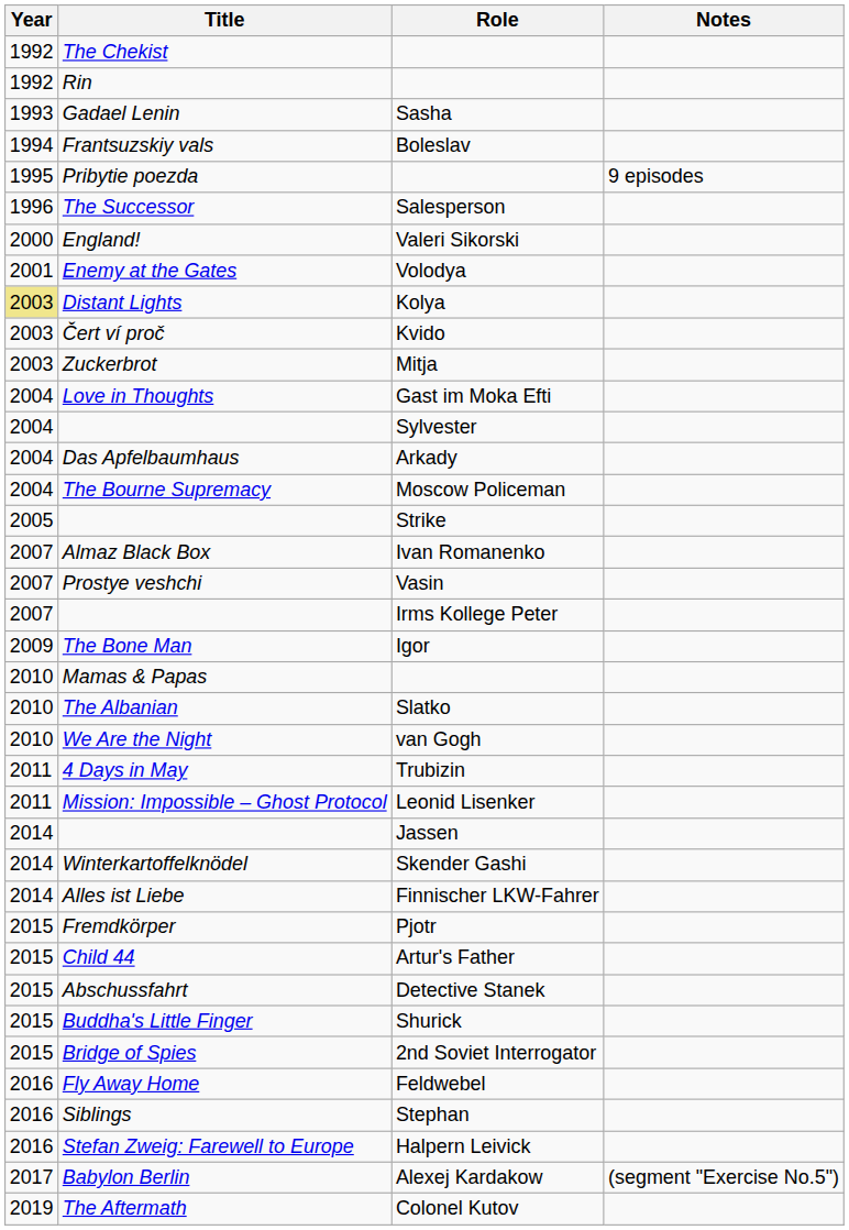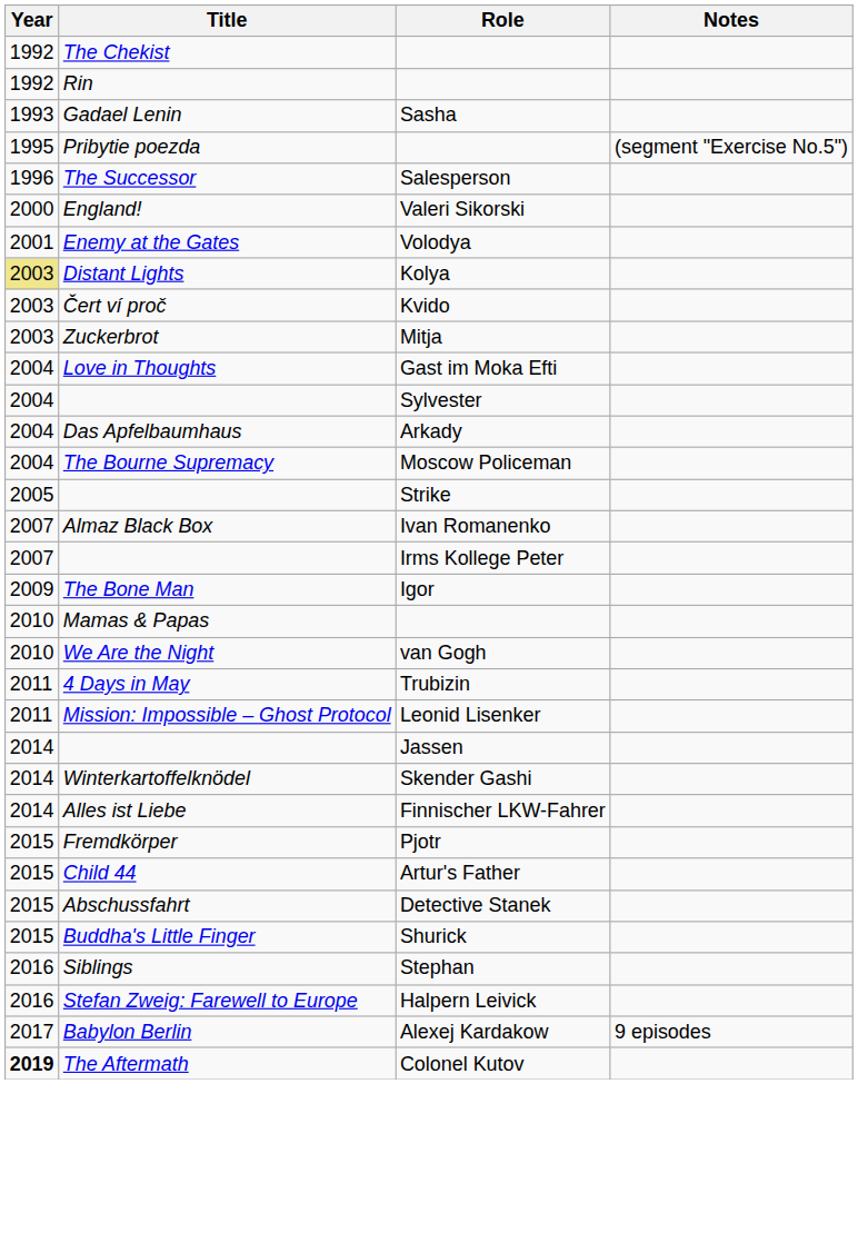- row: 1994 | Frantsuzskiy vals | Boleslav
Pribytie poezda | Notes: 9 episodes -> (segment "Exercise No.5")
- row: 2007 | Prostye veshchi | Vasin
- row: 2010 | The Albanian | Slatko
- row: 2015 | Bridge of Spies | 2nd Soviet Interrogator
- row: 2016 | Fly Away Home | Feldwebel
Babylon Berlin | Notes: (segment "Exercise No.5") -> 9 episodes
The Aftermath | Year: normal -> bold
